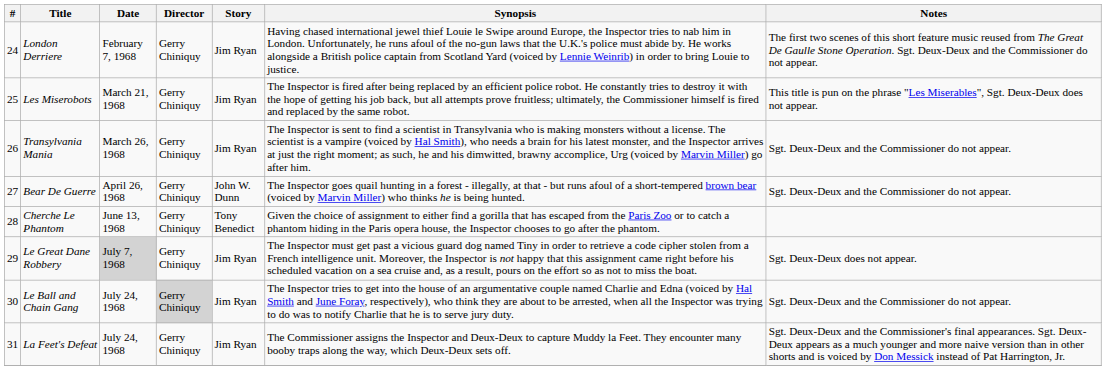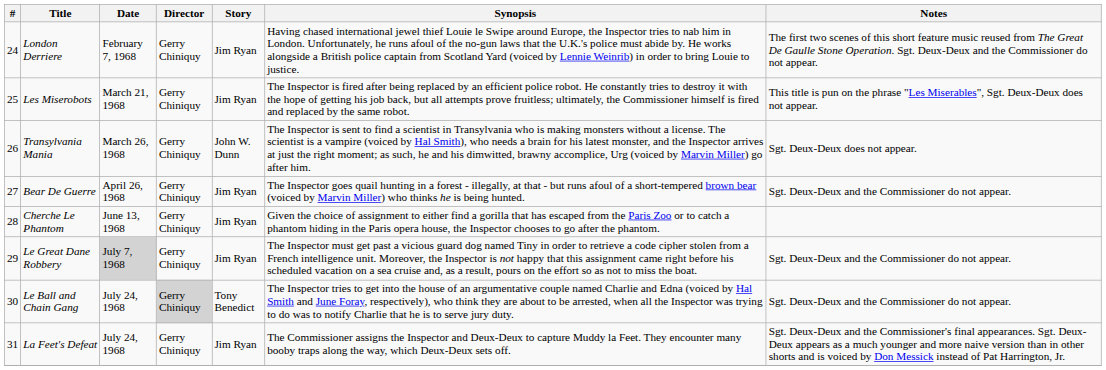Transylvania Mania | Story: Jim Ryan -> John W. Dunn
Transylvania Mania | Notes: Sgt. Deux-Deux and the Commissioner do not appear. -> Sgt. Deux-Deux does not appear.
Bear De Guerre | Story: John W. Dunn -> Jim Ryan
Cherche Le Phantom | Story: Tony Benedict -> Jim Ryan
Le Great Dane Robbery | Notes: Sgt. Deux-Deux does not appear. -> Sgt. Deux-Deux and the Commissioner do not appear.
Le Ball and Chain Gang | Story: Jim Ryan -> Tony Benedict
